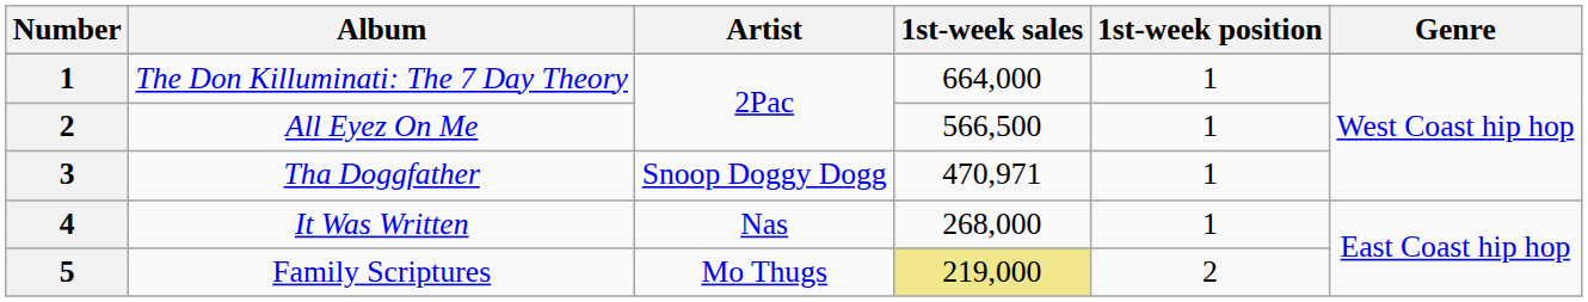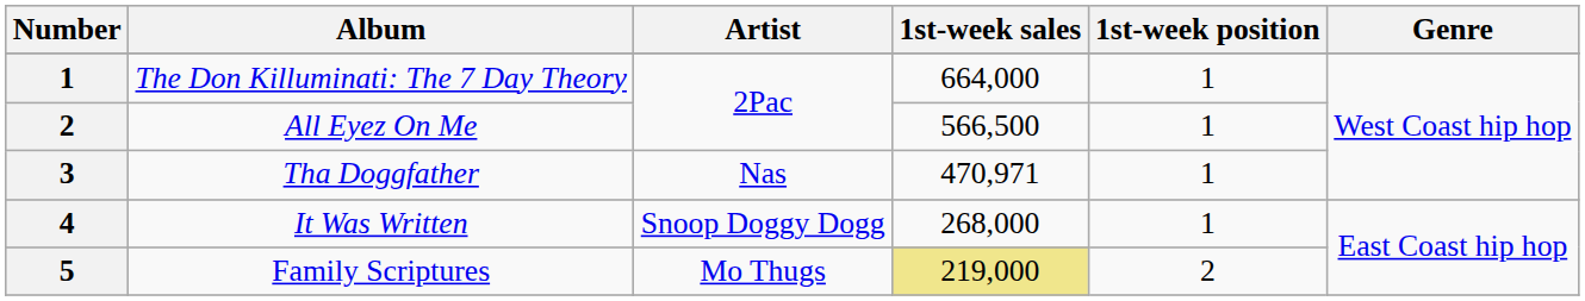Tha Doggfather | Artist: Snoop Doggy Dogg -> Nas
It Was Written | Artist: Nas -> Snoop Doggy Dogg
